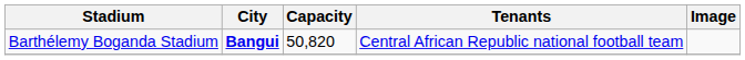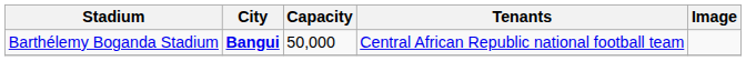Barthélemy Boganda Stadium | Capacity: 50,820 -> 50,000
